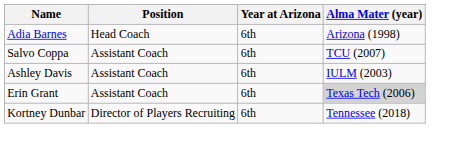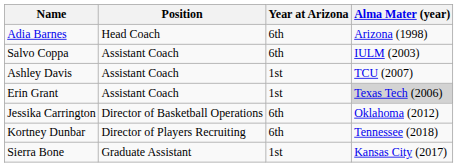Salvo Coppa | Alma Mater (year): TCU (2007) -> IULM (2003)
Ashley Davis | Year at Arizona: 6th -> 1st
Ashley Davis | Alma Mater (year): IULM (2003) -> TCU (2007)
Erin Grant | Year at Arizona: 6th -> 1st
+ row: Jessika Carrington | Director of Basketball Operations | 6th | Oklahoma (2012)
+ row: Sierra Bone | Graduate Assistant | 1st | Kansas City (2017)
